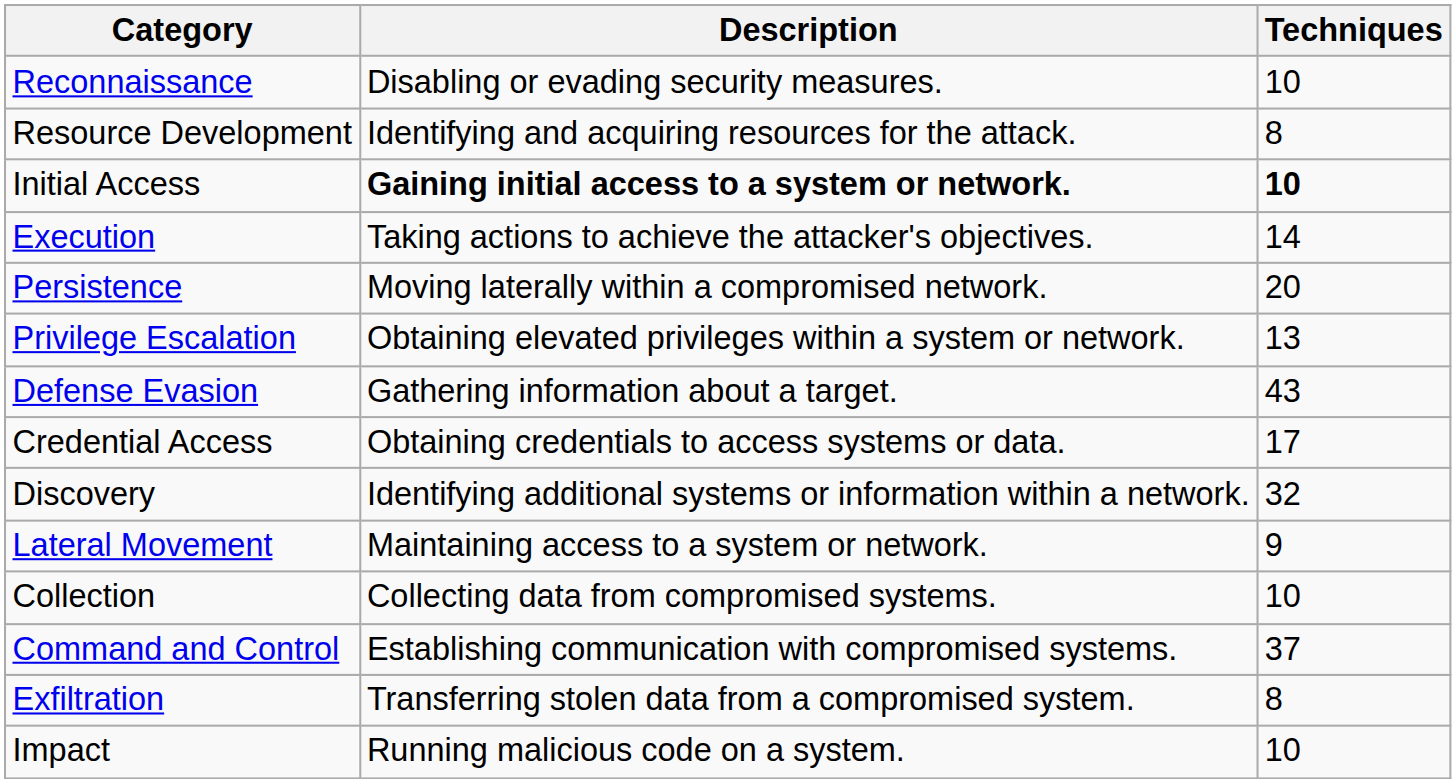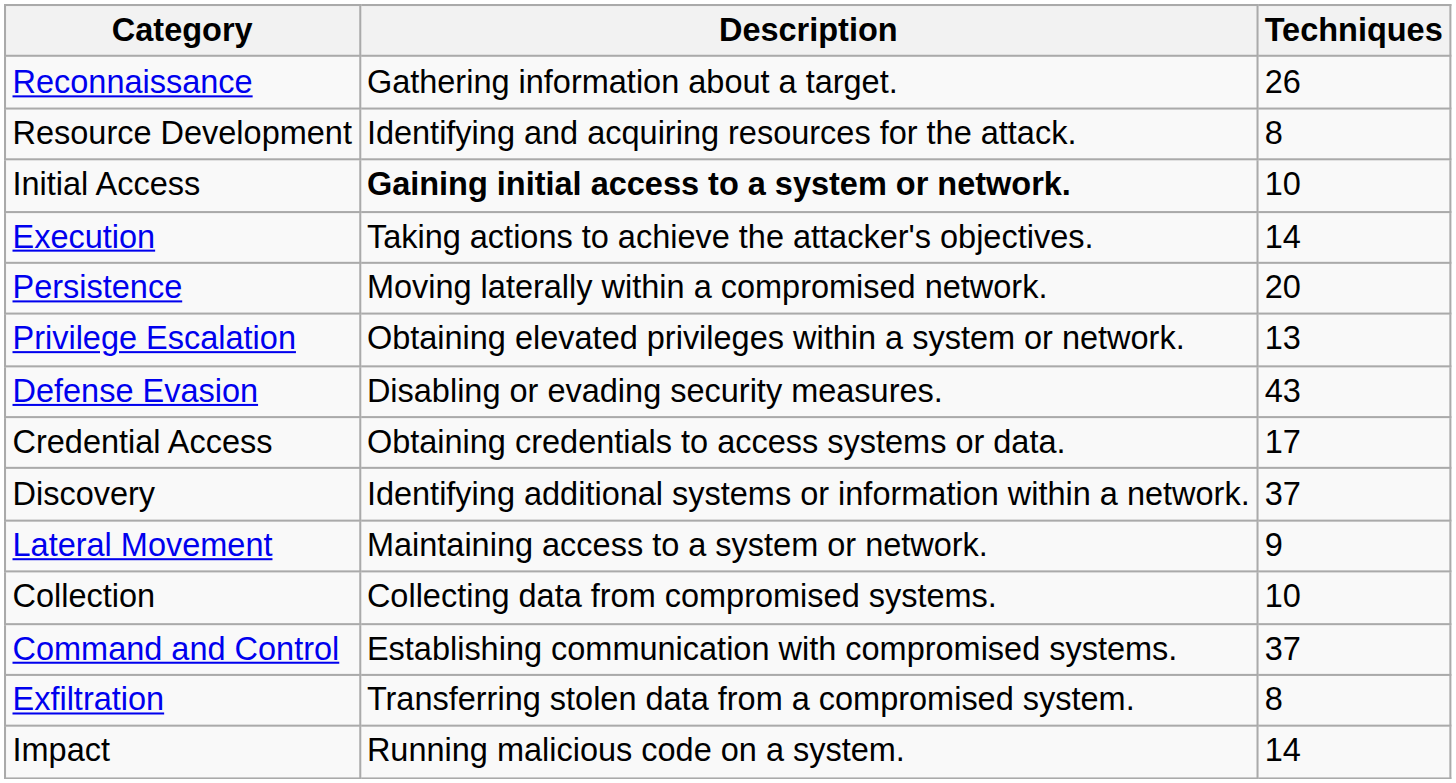Reconnaissance | Description: Disabling or evading security measures. -> Gathering information about a target.
Reconnaissance | Techniques: 10 -> 26
Initial Access | Techniques: bold -> normal
Defense Evasion | Description: Gathering information about a target. -> Disabling or evading security measures.
Discovery | Techniques: 32 -> 37
Impact | Techniques: 10 -> 14
